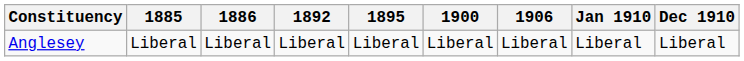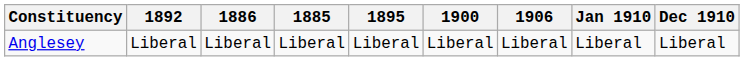columns swapped: 1885 <-> 1892
